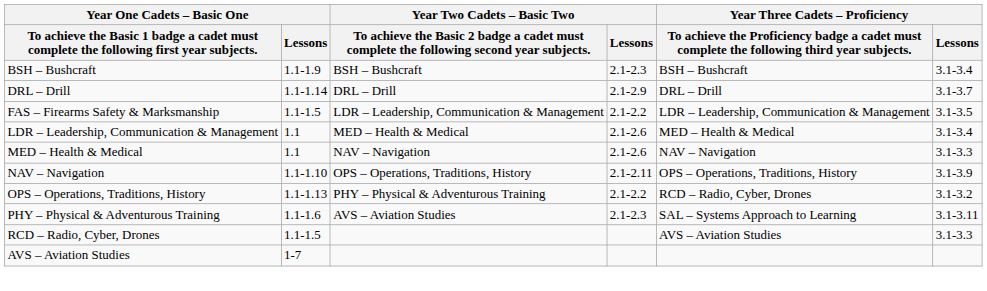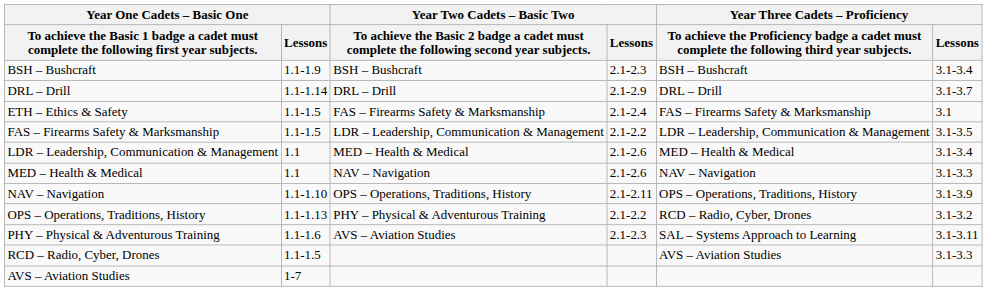+ row: ETH – Ethics & Safety | 1.1-1.5 | FAS – Firearms Safety & Marksmanship | 2.1-2.4 | FAS – Firearms Safety & Marksmanship | 3.1
